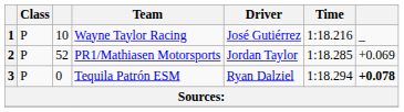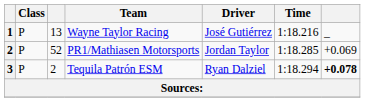Wayne Taylor Racing | column 3: 10 -> 13
Tequila Patrón ESM | column 3: 0 -> 2
